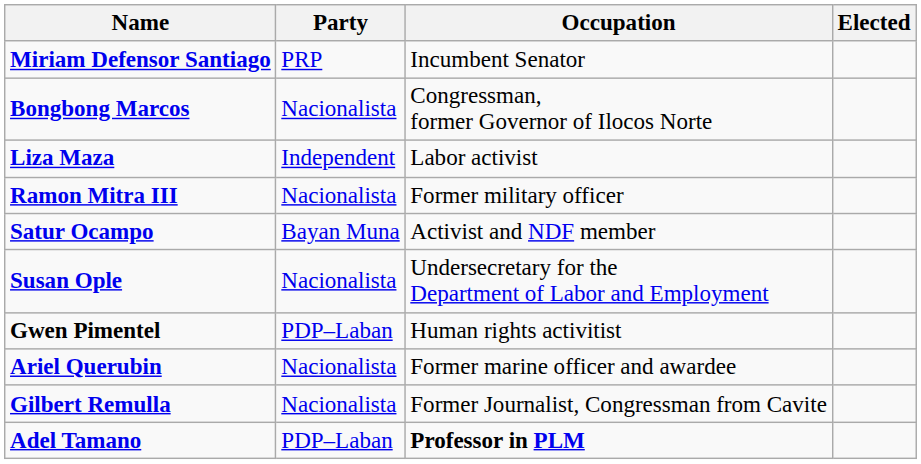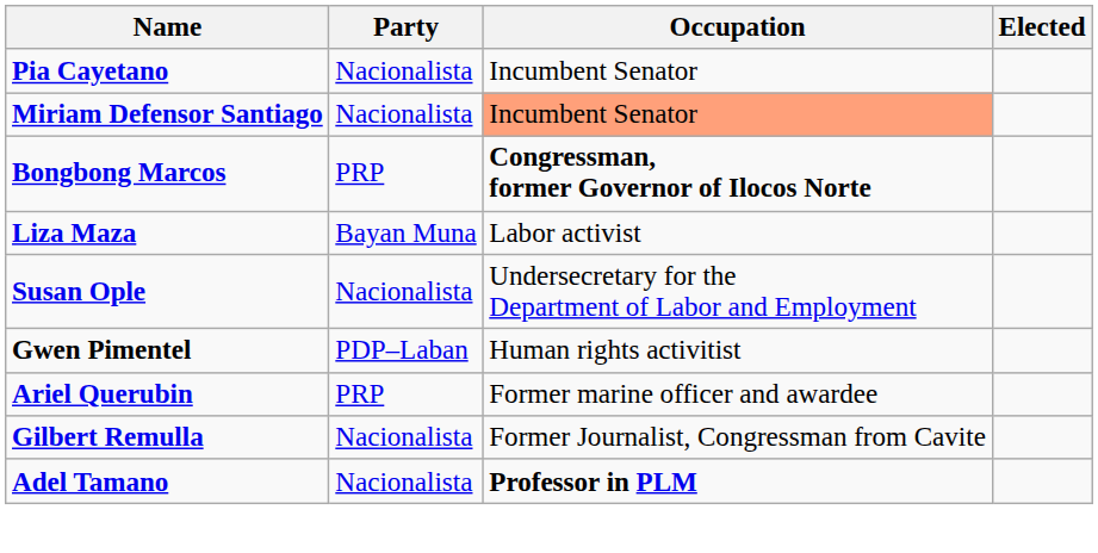+ row: Pia Cayetano | Nacionalista | Incumbent Senator
Miriam Defensor Santiago | Party: PRP -> Nacionalista
Miriam Defensor Santiago | Occupation: no background -> lightsalmon background
Bongbong Marcos | Party: Nacionalista -> PRP
Bongbong Marcos | Occupation: normal -> bold
Liza Maza | Party: Independent -> Bayan Muna
- row: Ramon Mitra III | Nacionalista | Former military officer
- row: Satur Ocampo | Bayan Muna | Activist and NDF member
Ariel Querubin | Party: Nacionalista -> PRP
Adel Tamano | Party: PDP–Laban -> Nacionalista
